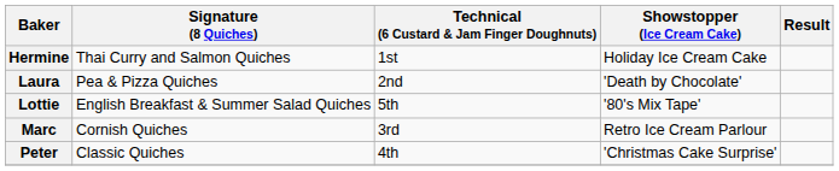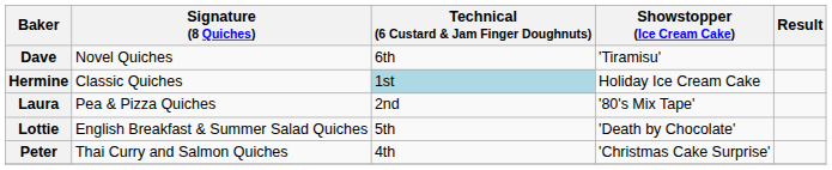+ row: Dave | Novel Quiches | 6th | 'Tiramisu'
Hermine | Signature (8 Quiches): Thai Curry and Salmon Quiches -> Classic Quiches
Hermine | Technical (6 Custard & Jam Finger Doughnuts): no background -> lightblue background
Laura | Showstopper (Ice Cream Cake): 'Death by Chocolate' -> '80's Mix Tape'
Lottie | Showstopper (Ice Cream Cake): '80's Mix Tape' -> 'Death by Chocolate'
- row: Marc | Cornish Quiches | 3rd | Retro Ice Cream Parlour
Peter | Signature (8 Quiches): Classic Quiches -> Thai Curry and Salmon Quiches
